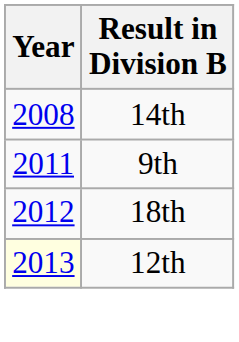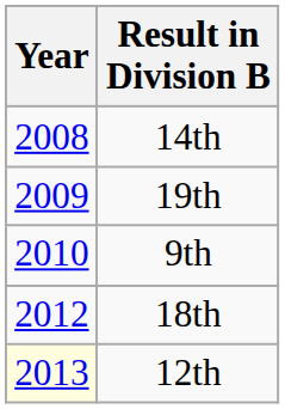+ row: 2009 | 19th
9th | Year: 2011 -> 2010
